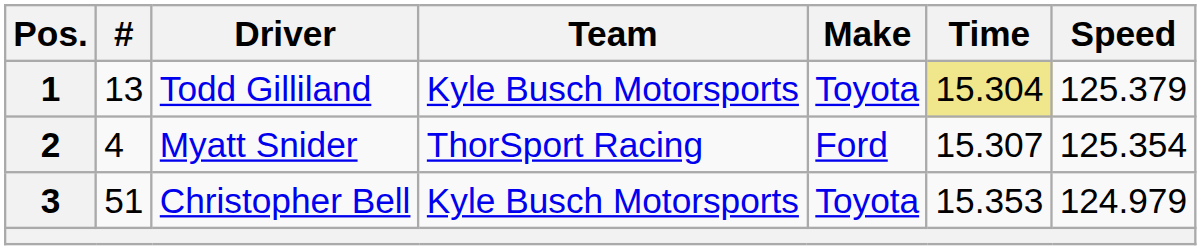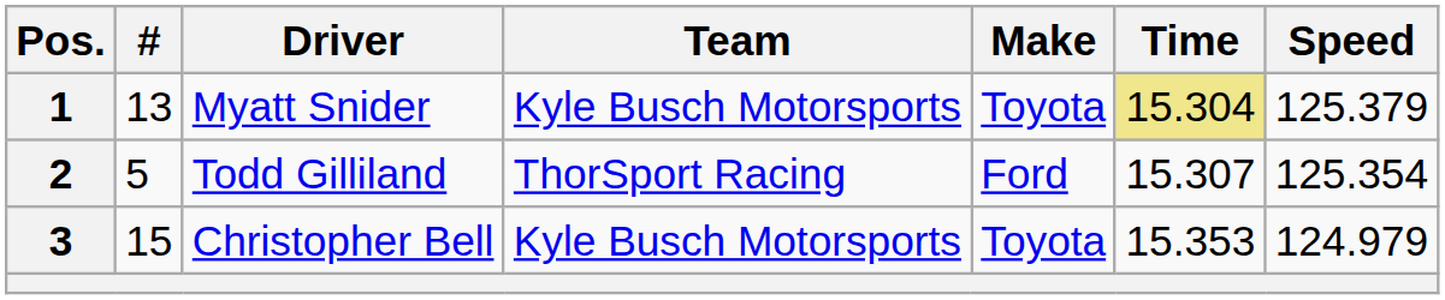1 | Driver: Todd Gilliland -> Myatt Snider
2 | #: 4 -> 5
2 | Driver: Myatt Snider -> Todd Gilliland
3 | #: 51 -> 15
